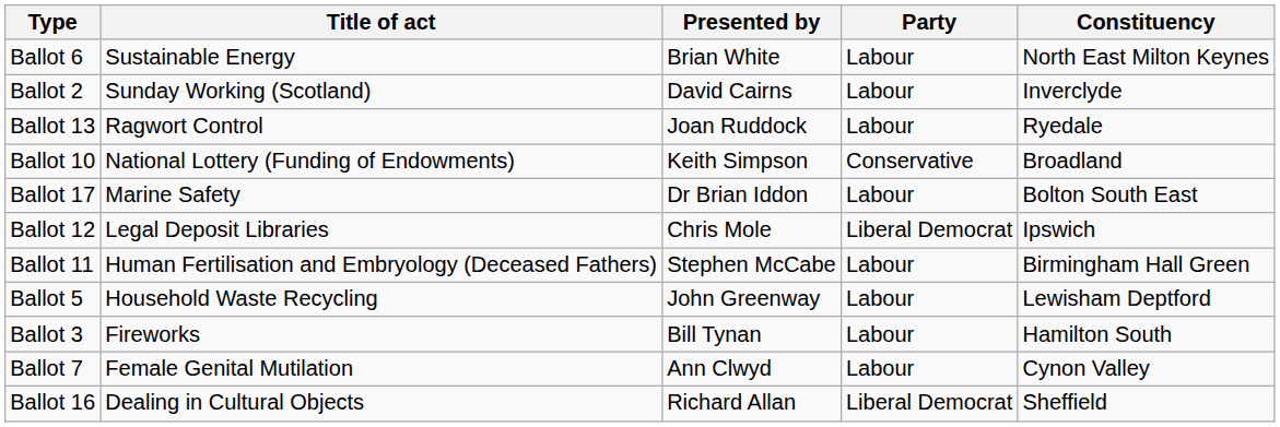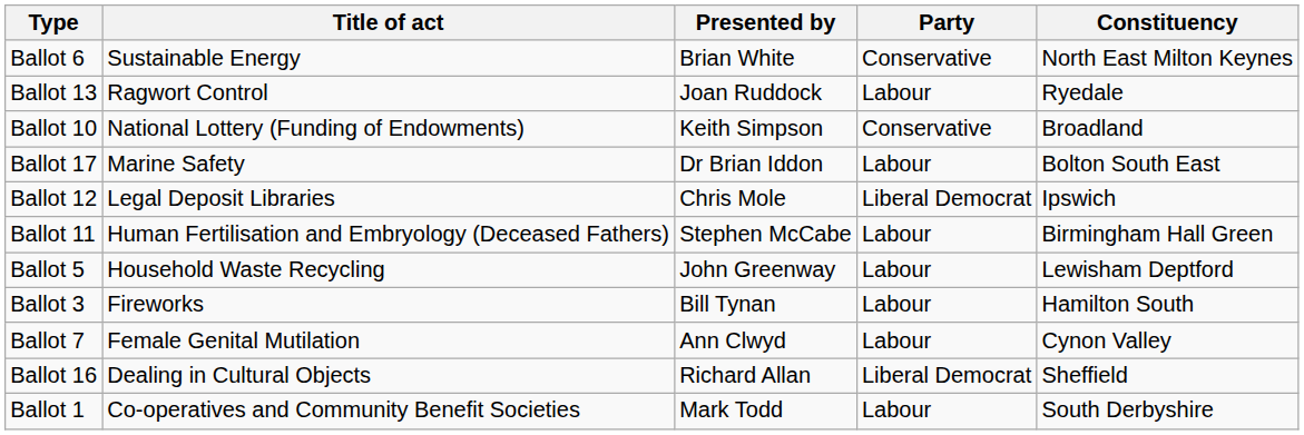Ballot 6 | Party: Labour -> Conservative
- row: Ballot 2 | Sunday Working (Scotland) | David Cairns | Labour | Inverclyde
+ row: Ballot 1 | Co-operatives and Community Benefit Societies | Mark Todd | Labour | South Derbyshire
